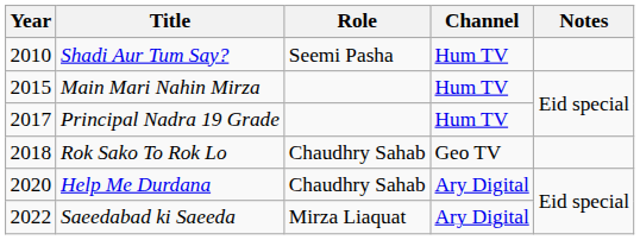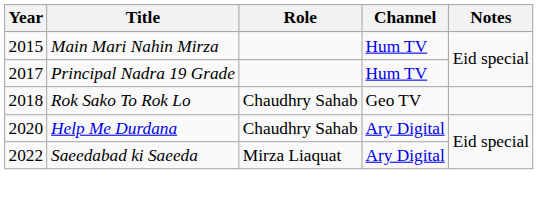- row: 2010 | Shadi Aur Tum Say? | Seemi Pasha | Hum TV
